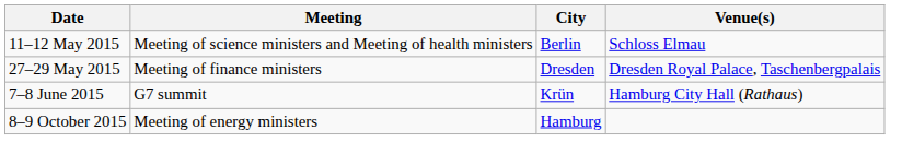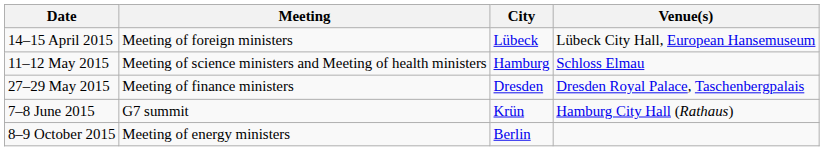+ row: 14–15 April 2015 | Meeting of foreign ministers | Lübeck | Lübeck City Hall, European Hansemuseum
11–12 May 2015 | City: Berlin -> Hamburg
8–9 October 2015 | City: Hamburg -> Berlin
